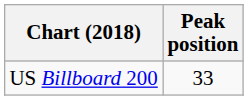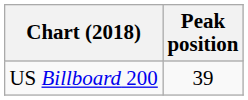US Billboard 200 | Peak position: 33 -> 39
